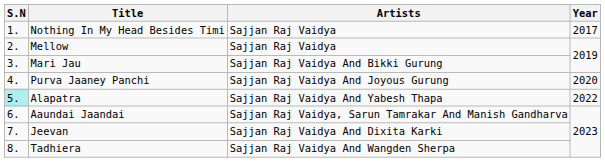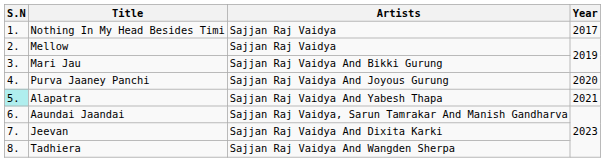Alapatra | Year: 2022 -> 2021
